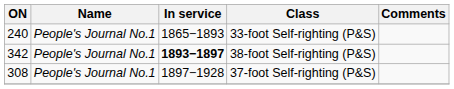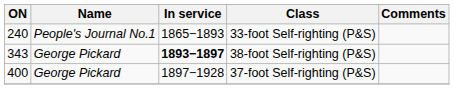38-foot Self-righting (P&S) | ON: 342 -> 343
38-foot Self-righting (P&S) | Name: People's Journal No.1 -> George Pickard
37-foot Self-righting (P&S) | ON: 308 -> 400
37-foot Self-righting (P&S) | Name: People's Journal No.1 -> George Pickard
